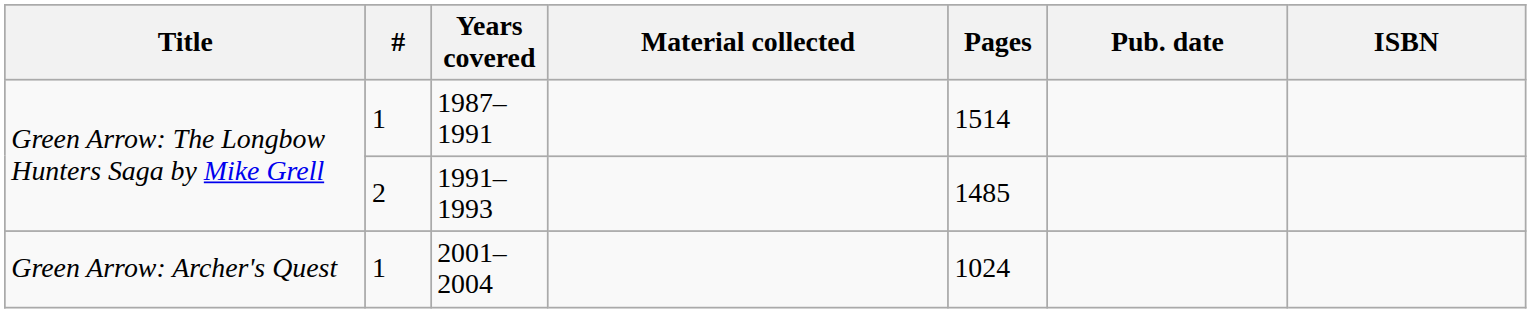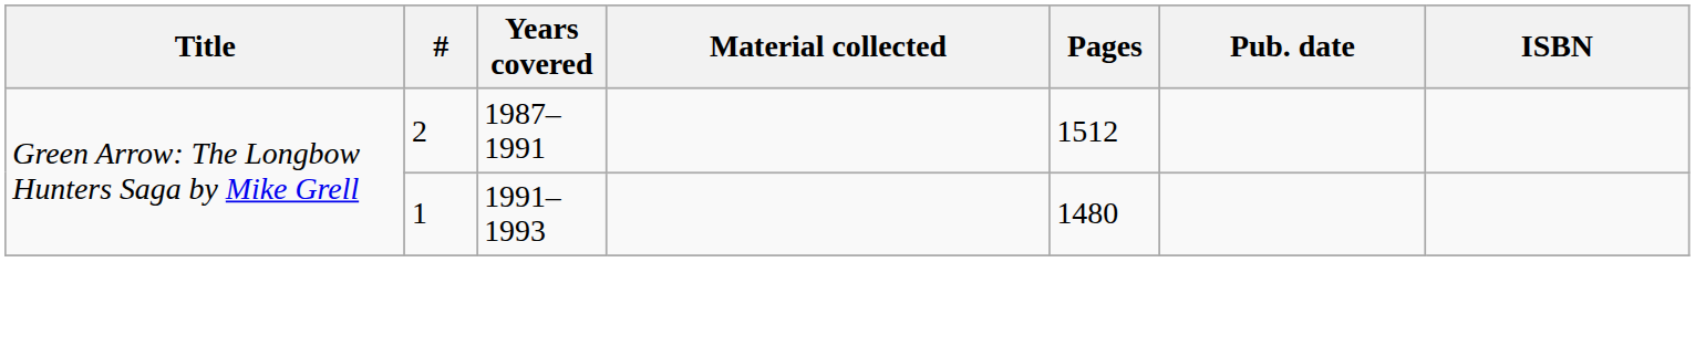1987–1991 | #: 1 -> 2
1987–1991 | Pages: 1514 -> 1512
1991–1993 | #: 2 -> 1
1991–1993 | Pages: 1485 -> 1480
- row: Green Arrow: Archer's Quest | 1 | 2001–2004 | 1024
